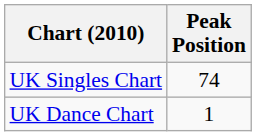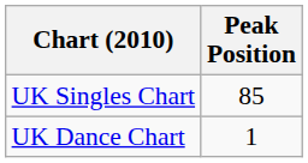UK Singles Chart | Peak Position: 74 -> 85
